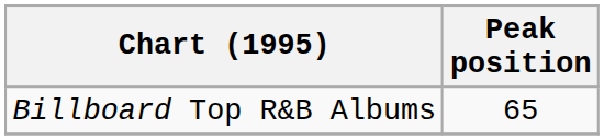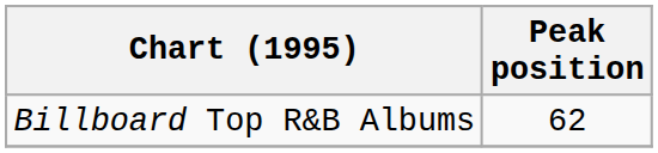Billboard Top R&B Albums | Peak position: 65 -> 62
